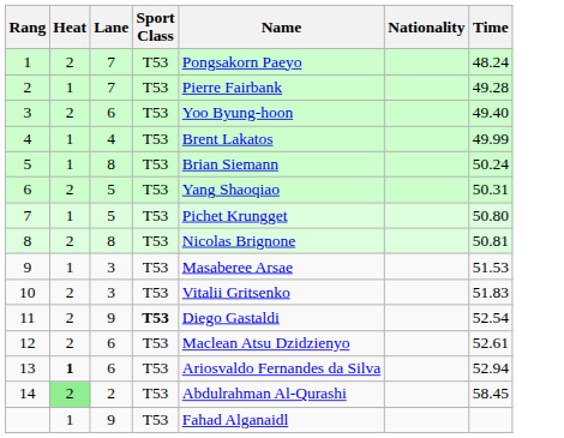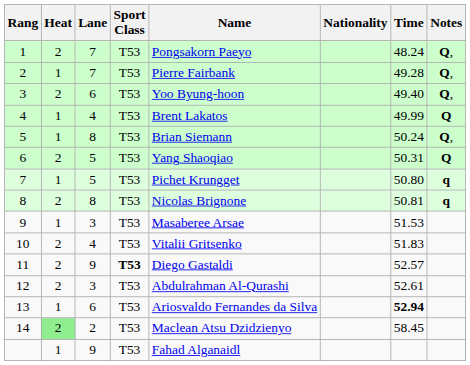+ column: Notes | Q, | Q, | Q, | Q | Q, | Q | q | q
10 | Lane: 3 -> 4
11 | Time: 52.54 -> 52.57
12 | Lane: 6 -> 3
12 | Name: Maclean Atsu Dzidzienyo -> Abdulrahman Al-Qurashi
13 | Heat: bold -> normal
13 | Time: normal -> bold
14 | Name: Abdulrahman Al-Qurashi -> Maclean Atsu Dzidzienyo
